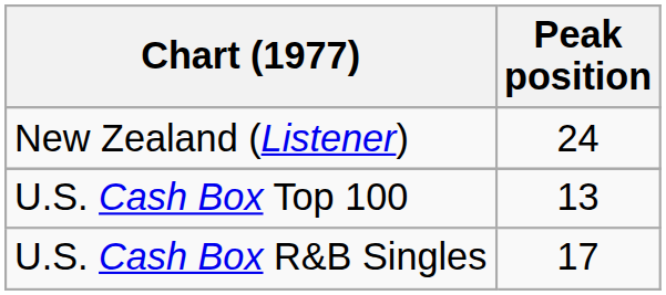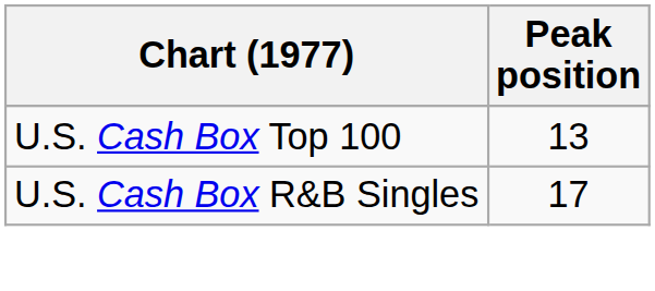- row: New Zealand (Listener) | 24
